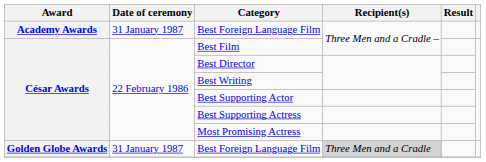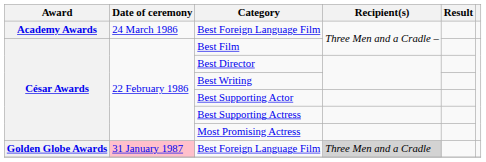Academy Awards / Best Foreign Language Film | Date of ceremony: 31 January 1987 -> 24 March 1986
Golden Globe Awards / Best Foreign Language Film | Date of ceremony: no background -> pink background
